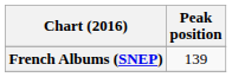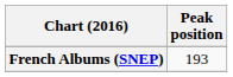French Albums (SNEP) | Peak position: 139 -> 193
